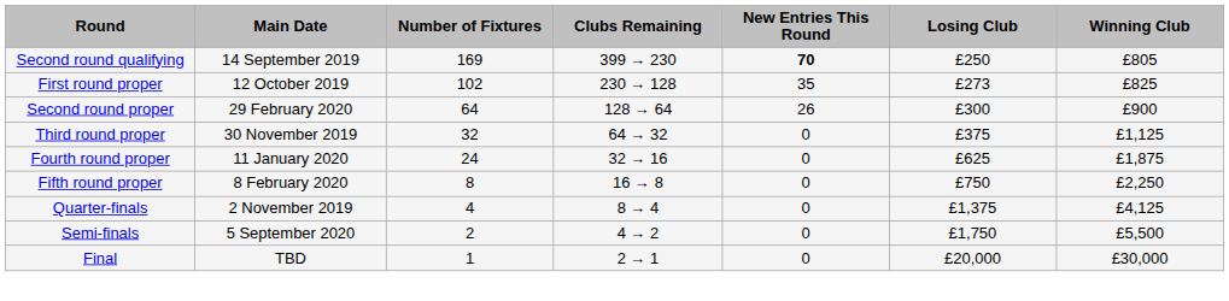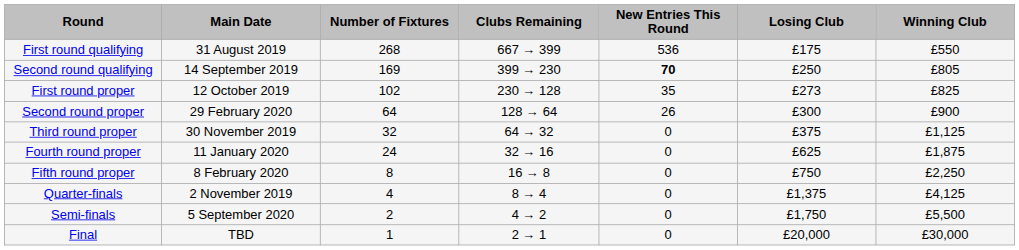+ row: First round qualifying | 31 August 2019 | 268 | 667 → 399 | 536 | £175 | £550
